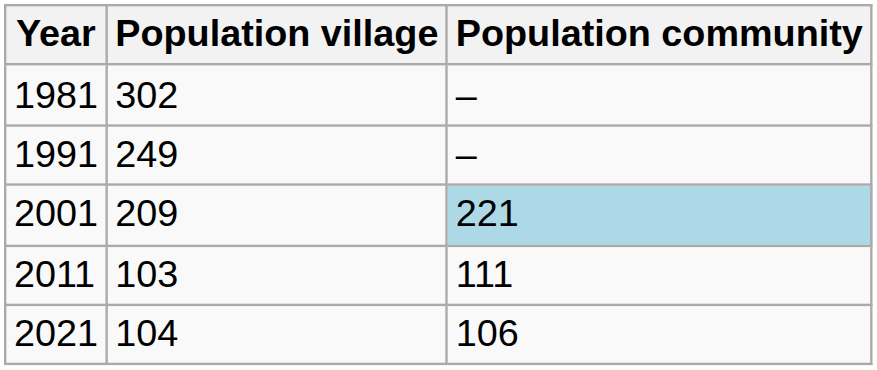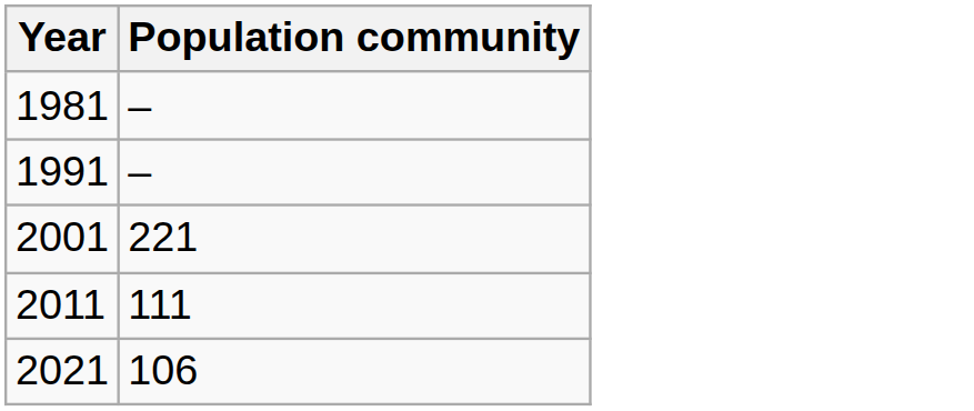- column: Population village | 302 | 249 | 209 | 103 | 104
2001 | Population community: lightblue background -> no background
